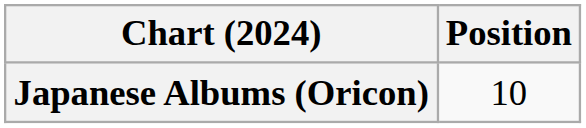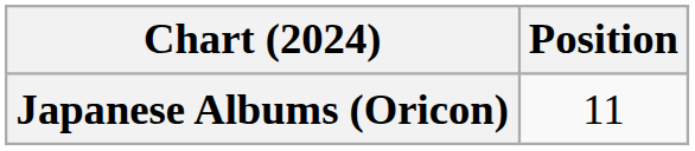Japanese Albums (Oricon) | Position: 10 -> 11
